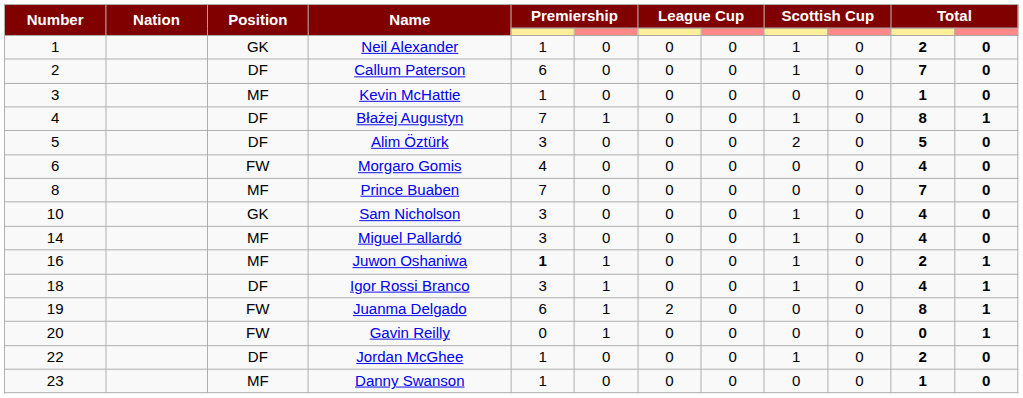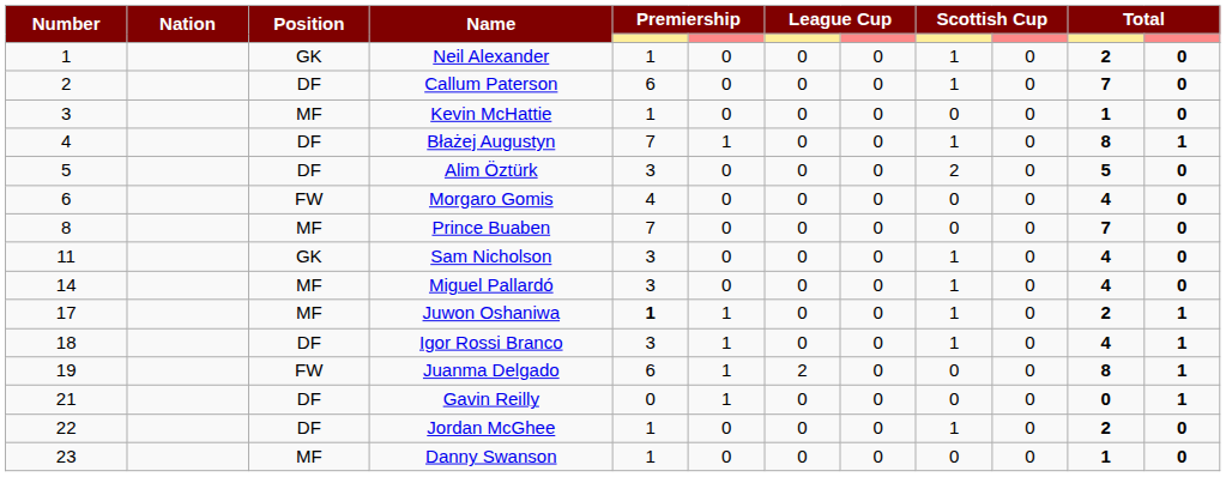Sam Nicholson | Number: 10 -> 11
Juwon Oshaniwa | Number: 16 -> 17
Gavin Reilly | Number: 20 -> 21
Gavin Reilly | Position: FW -> DF
